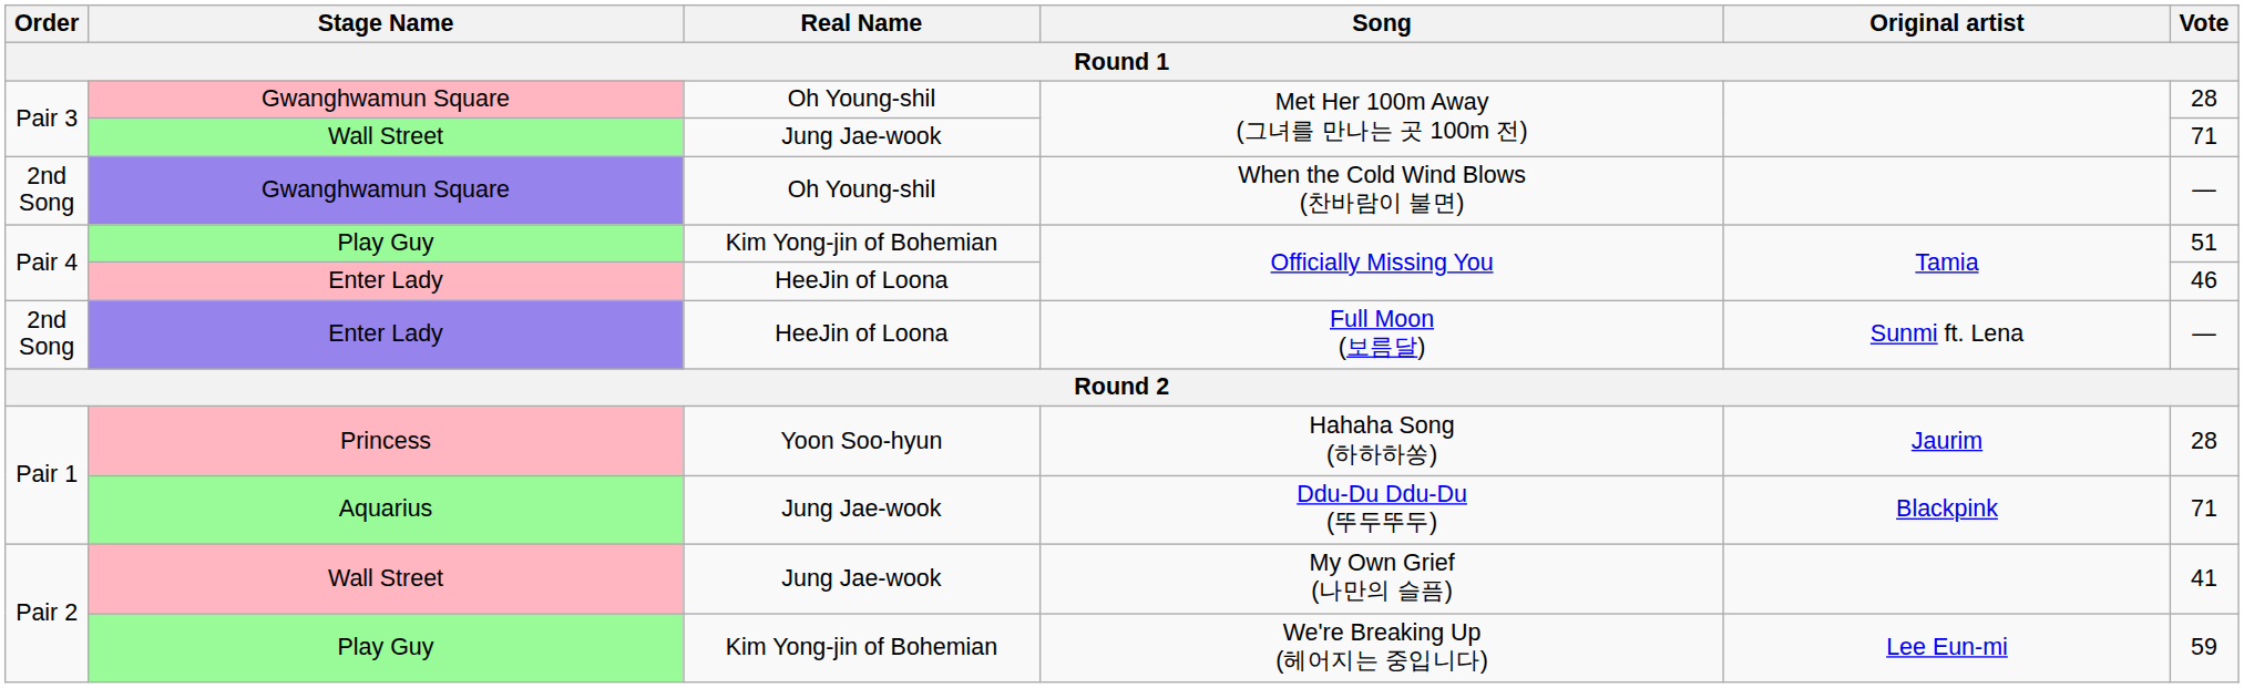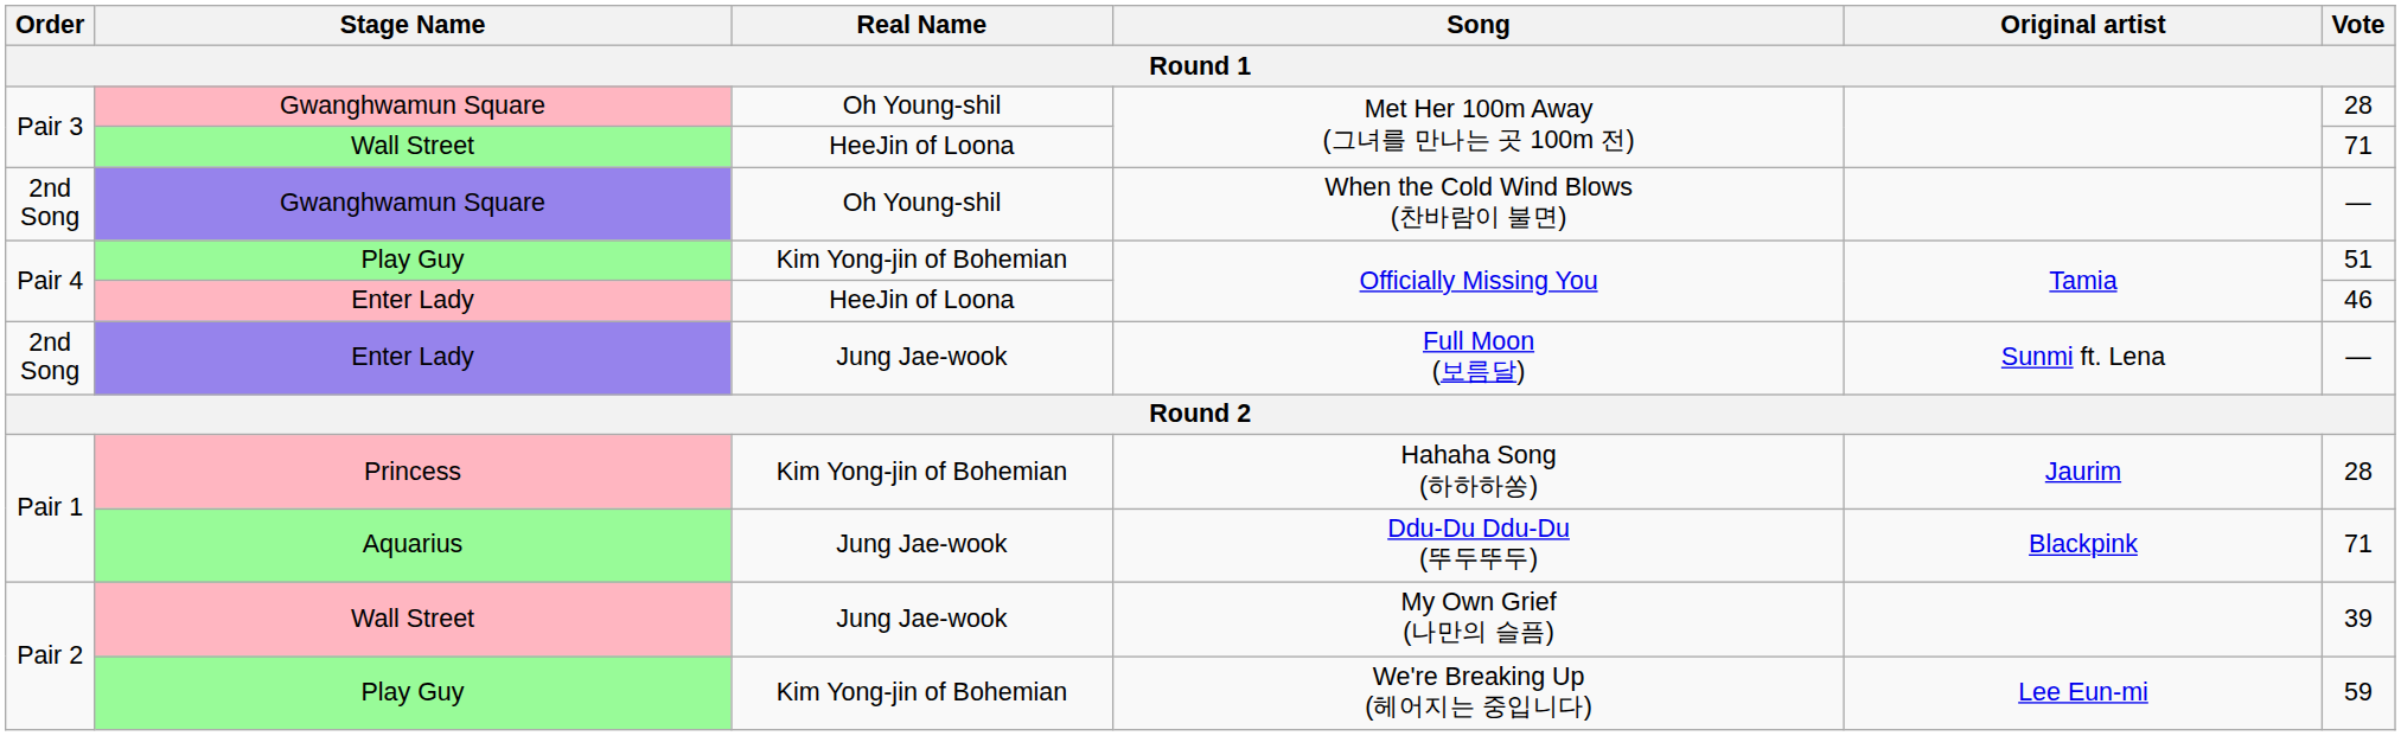Wall Street / Met Her 100m Away (그녀를 만나는 곳 100m 전) | Real Name: Jung Jae-wook -> HeeJin of Loona
Full Moon (보름달) | Real Name: HeeJin of Loona -> Jung Jae-wook
Hahaha Song (하하하쏭) | Real Name: Yoon Soo-hyun -> Kim Yong-jin of Bohemian
My Own Grief (나만의 슬픔) | Vote: 41 -> 39
